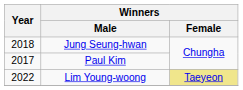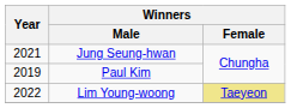Jung Seung-hwan | Year: 2018 -> 2021
Paul Kim | Year: 2017 -> 2019
